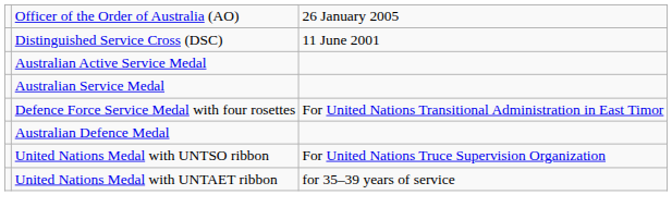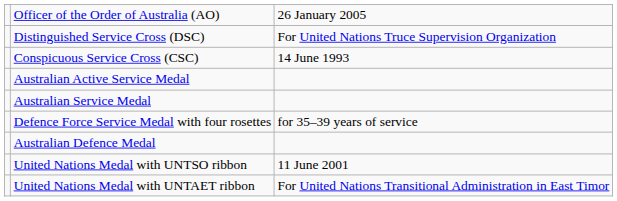Distinguished Service Cross (DSC) | column 3: 11 June 2001 -> For United Nations Truce Supervision Organization
+ row: Conspicuous Service Cross (CSC) | 14 June 1993
Defence Force Service Medal with four rosettes | column 3: For United Nations Transitional Administration in East Timor -> for 35–39 years of service
United Nations Medal with UNTSO ribbon | column 3: For United Nations Truce Supervision Organization -> 11 June 2001
United Nations Medal with UNTAET ribbon | column 3: for 35–39 years of service -> For United Nations Transitional Administration in East Timor
